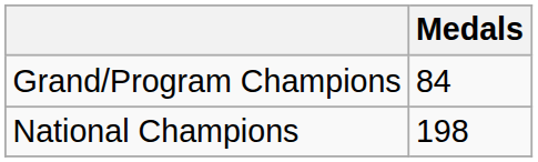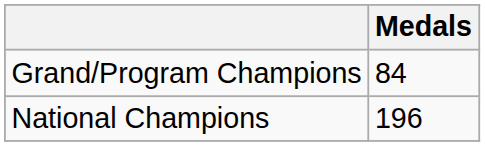National Champions | Medals: 198 -> 196
